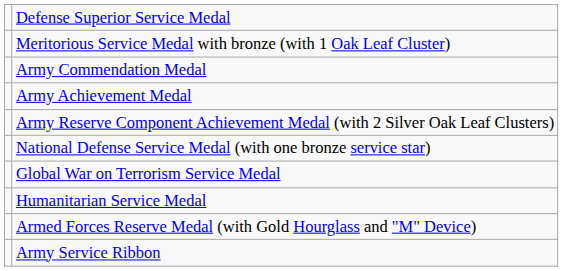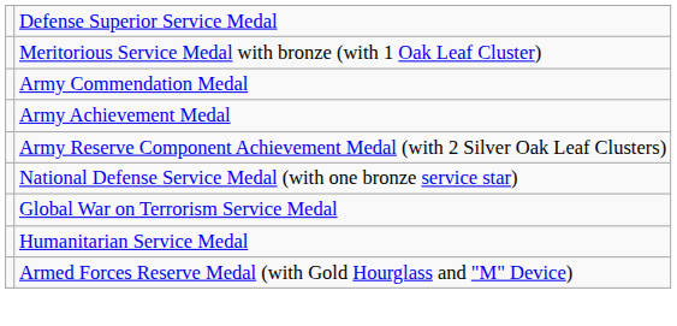- row: Army Service Ribbon
